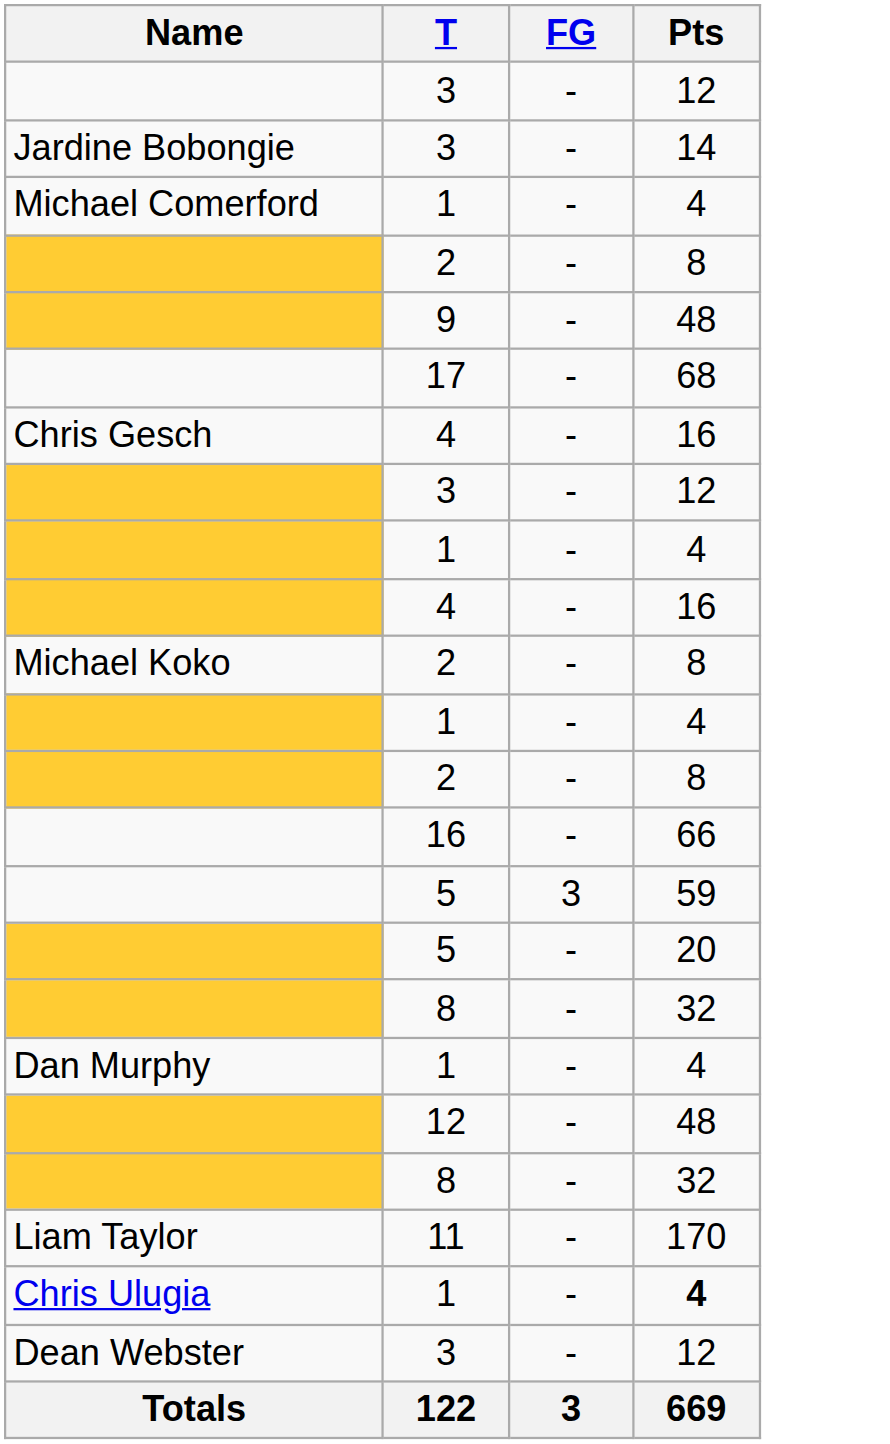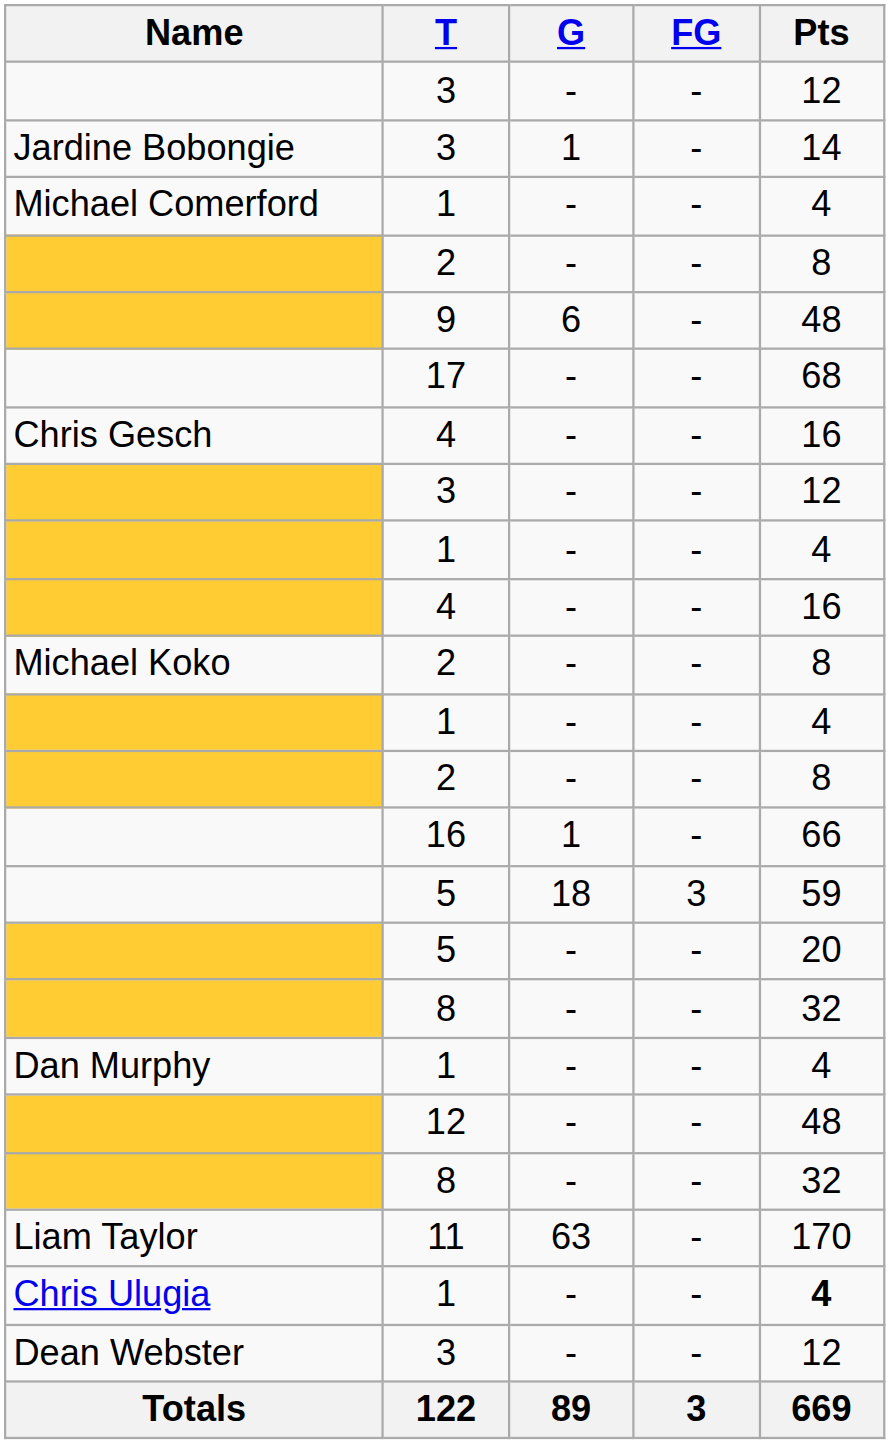+ column: G | - | 1 | - | - | 6 | - | - | - | - | - | - | - | - | 1 | 18 | - | - | - | - | - | 63 | - | - | 89
